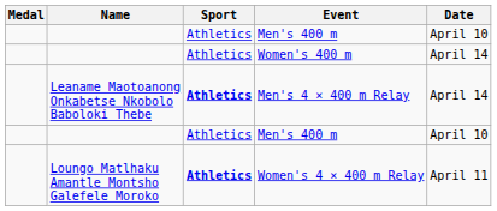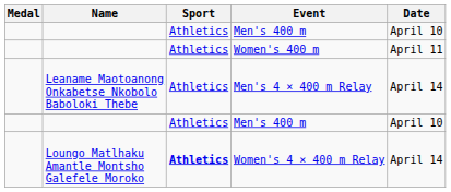Women's 400 m | Date: April 14 -> April 11
Men's 4 × 400 m Relay | Sport: bold -> normal
Women's 4 × 400 m Relay | Date: April 11 -> April 14
